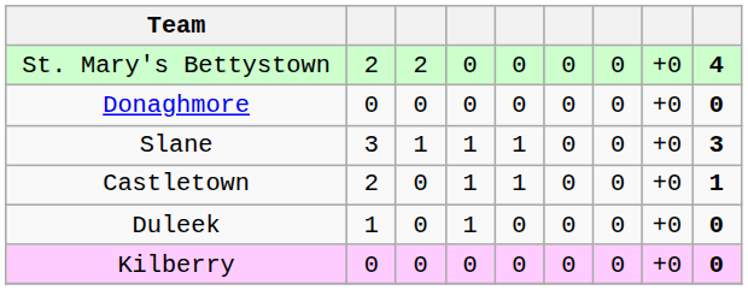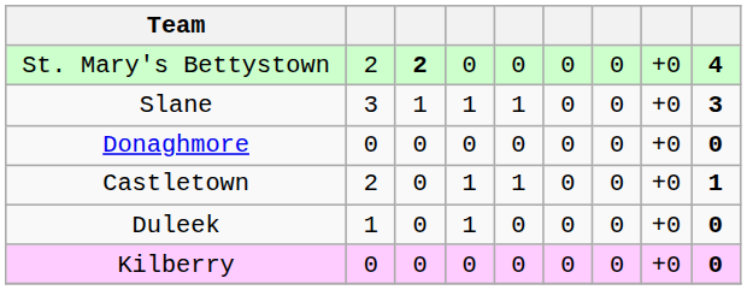St. Mary's Bettystown | column 3: normal -> bold
rows swapped: Donaghmore <-> Slane
